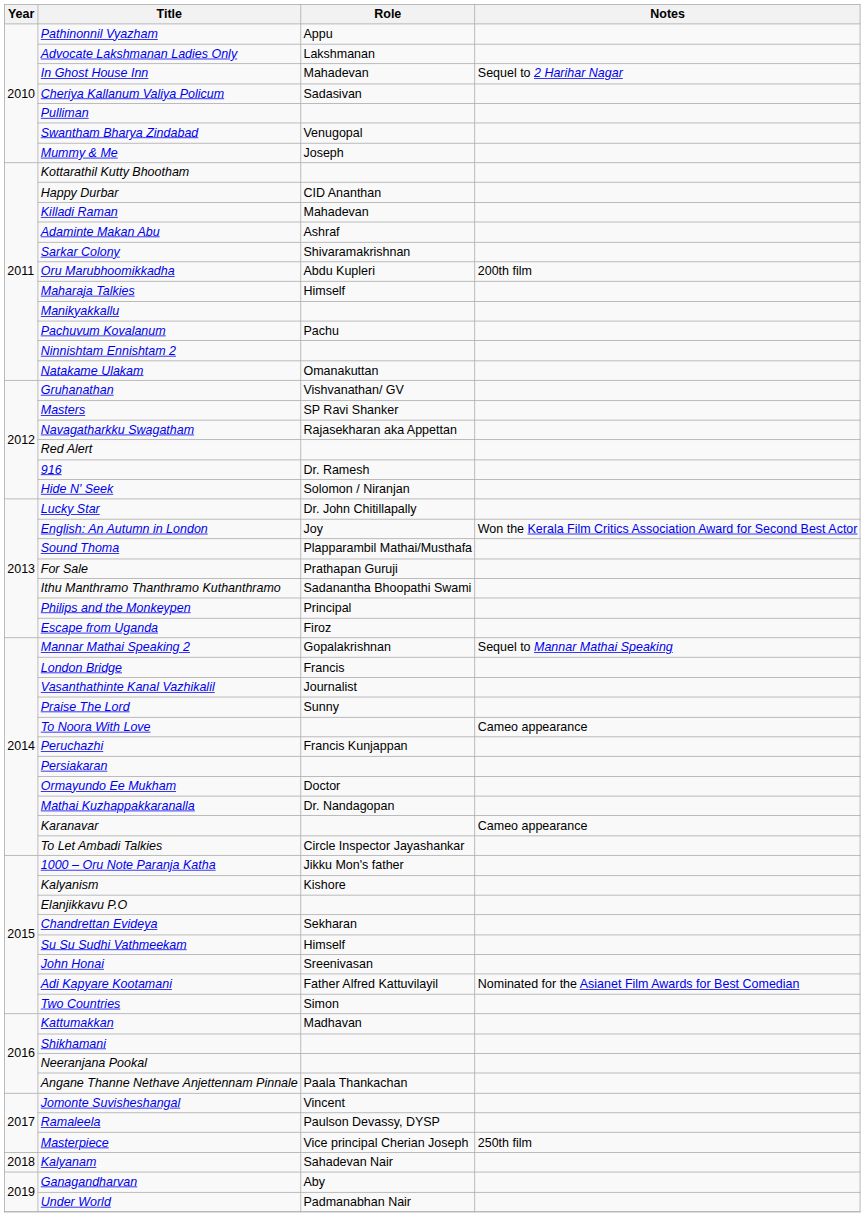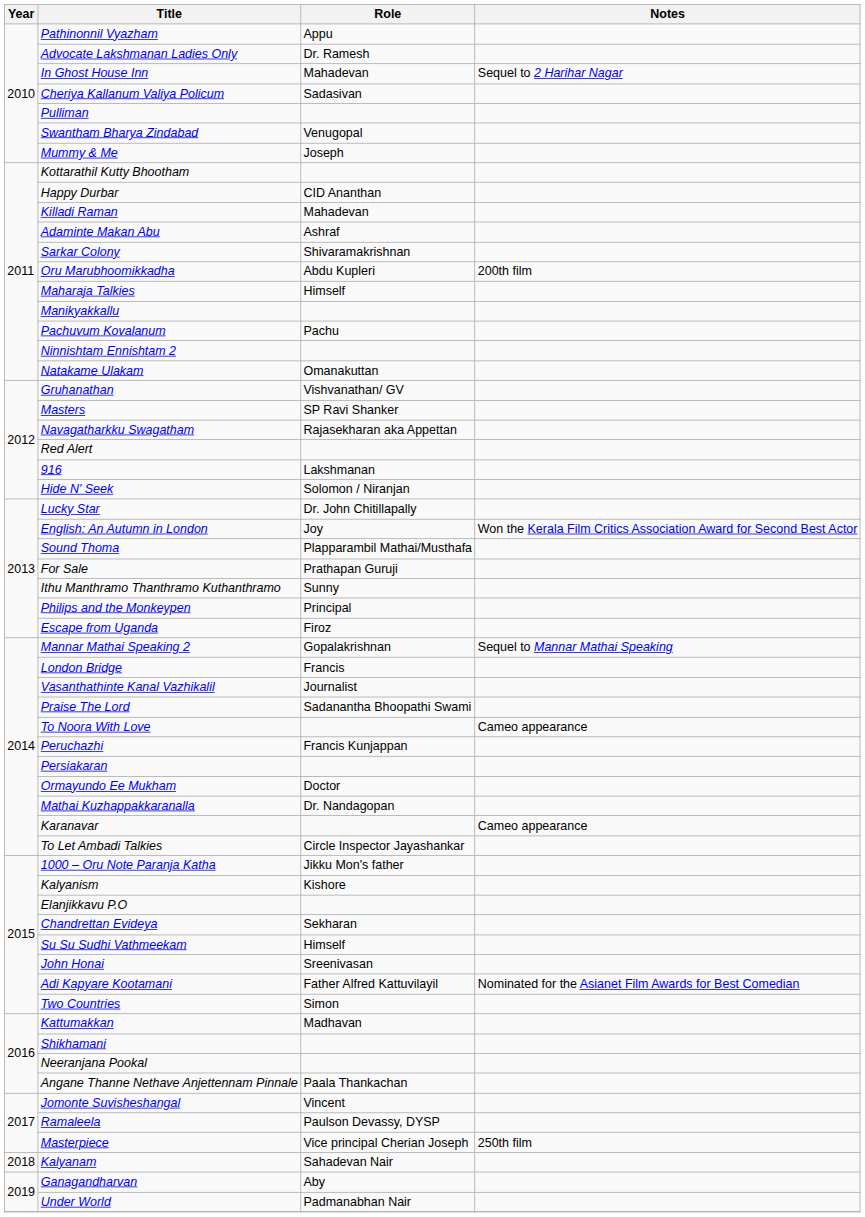Advocate Lakshmanan Ladies Only | Role: Lakshmanan -> Dr. Ramesh
916 | Role: Dr. Ramesh -> Lakshmanan
Ithu Manthramo Thanthramo Kuthanthramo | Role: Sadanantha Bhoopathi Swami -> Sunny
Praise The Lord | Role: Sunny -> Sadanantha Bhoopathi Swami
